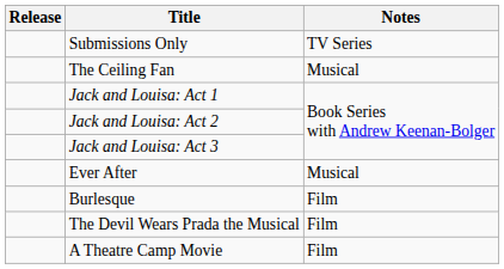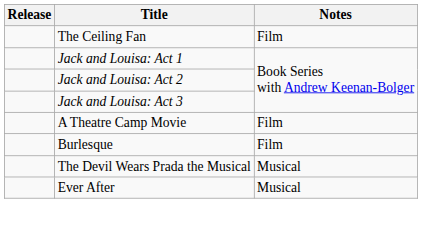- row: Submissions Only | TV Series
The Ceiling Fan | Notes: Musical -> Film
rows swapped: A Theatre Camp Movie <-> Ever After
The Devil Wears Prada the Musical | Notes: Film -> Musical
